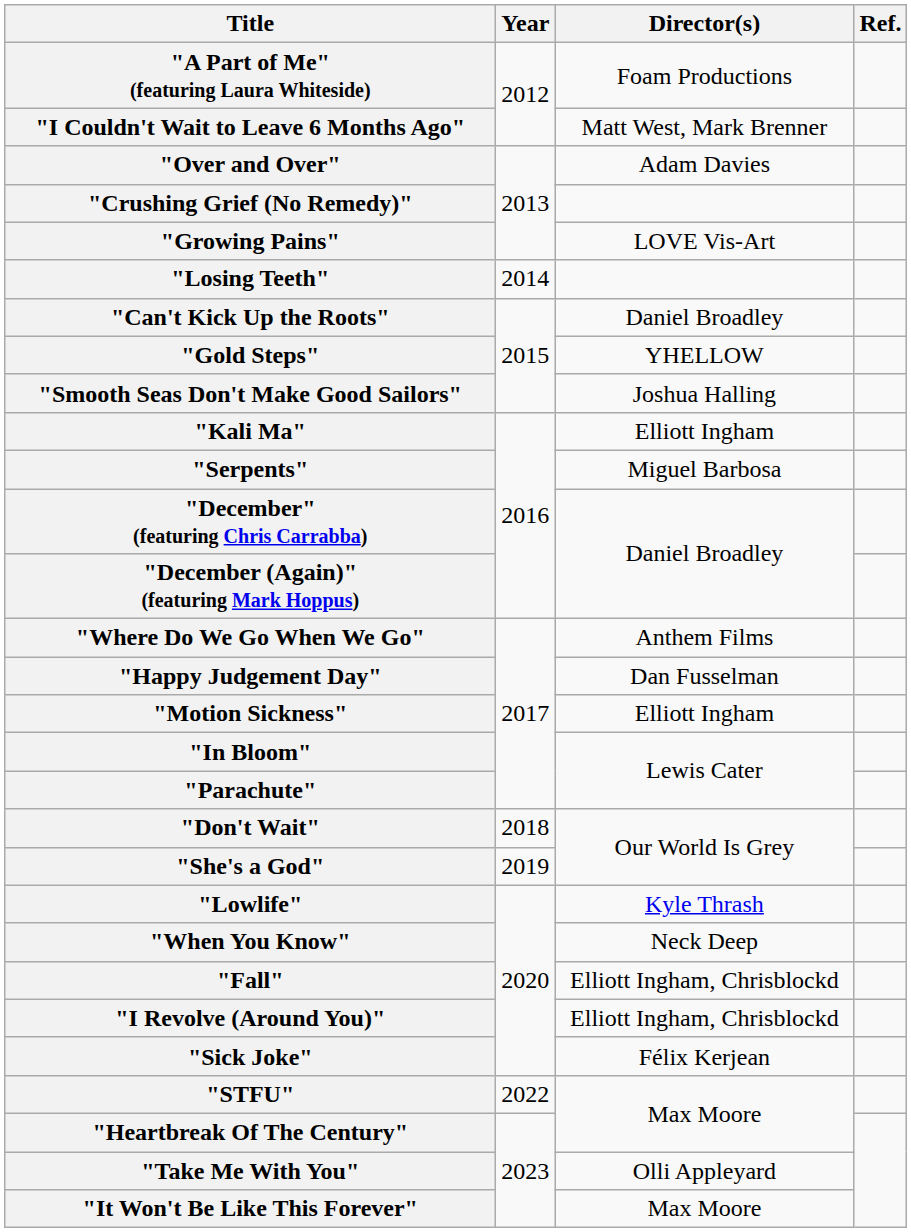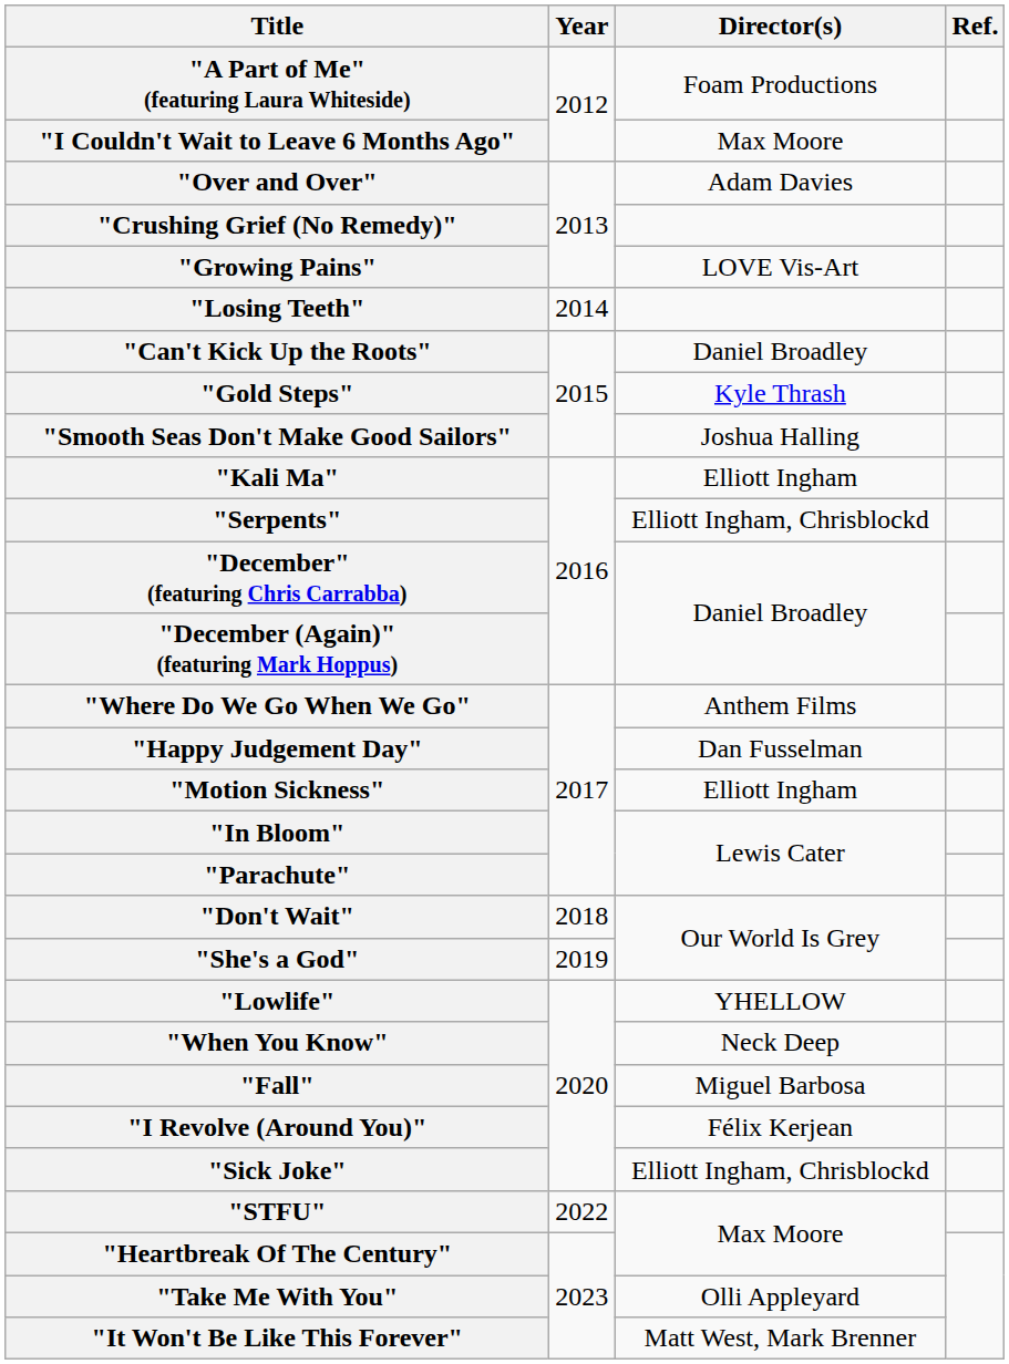"I Couldn't Wait to Leave 6 Months Ago" | Director(s): Matt West, Mark Brenner -> Max Moore
"Gold Steps" | Director(s): YHELLOW -> Kyle Thrash
"Serpents" | Director(s): Miguel Barbosa -> Elliott Ingham, Chrisblockd
"Lowlife" | Director(s): Kyle Thrash -> YHELLOW
"Fall" | Director(s): Elliott Ingham, Chrisblockd -> Miguel Barbosa
"I Revolve (Around You)" | Director(s): Elliott Ingham, Chrisblockd -> Félix Kerjean
"Sick Joke" | Director(s): Félix Kerjean -> Elliott Ingham, Chrisblockd
"It Won't Be Like This Forever" | Director(s): Max Moore -> Matt West, Mark Brenner
